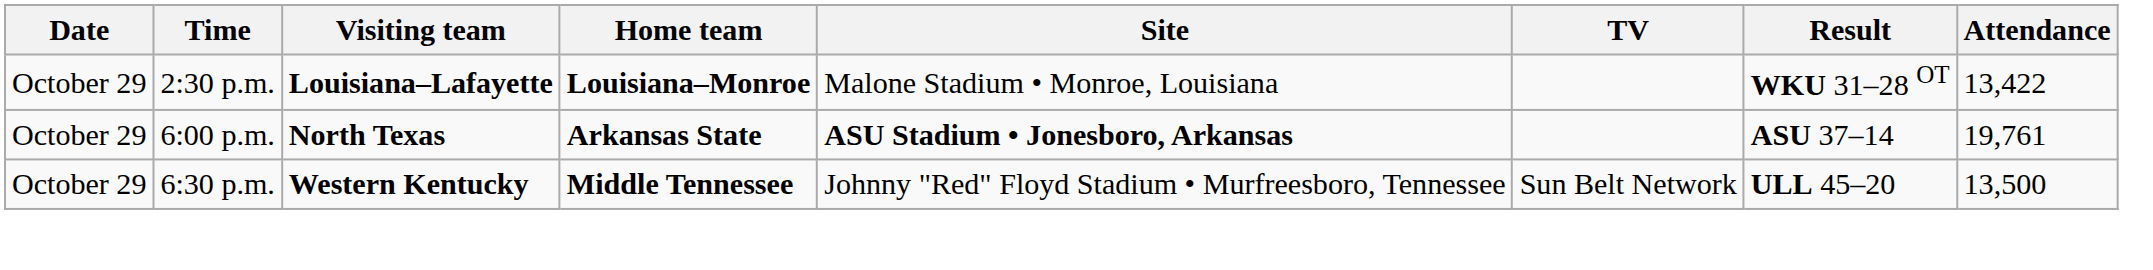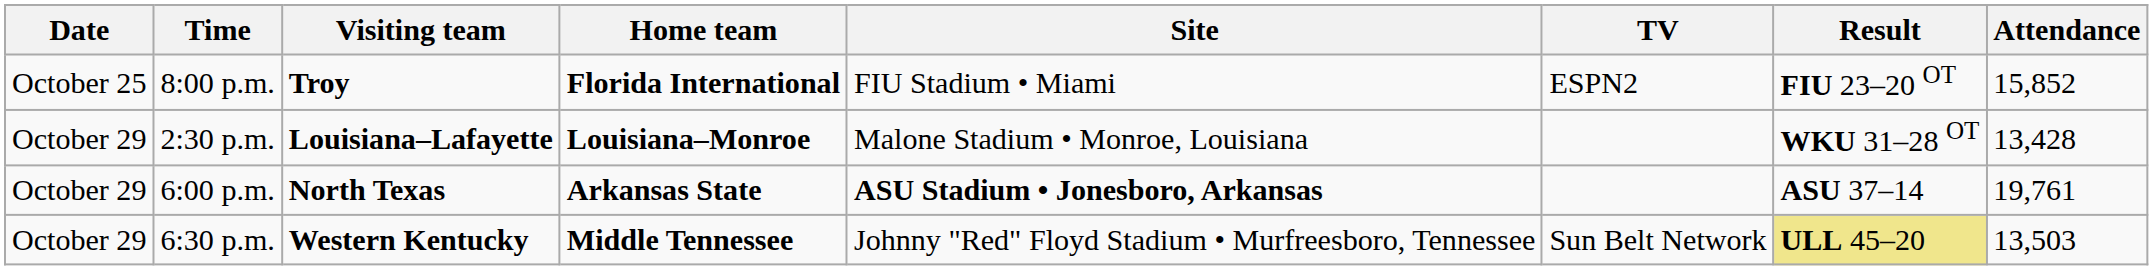+ row: October 25 | 8:00 p.m. | Troy | Florida International | FIU Stadium • Miami | ESPN2 | FIU 23–20 OT | 15,852
2:30 p.m. | Attendance: 13,422 -> 13,428
6:30 p.m. | Result: no background -> khaki background
6:30 p.m. | Attendance: 13,500 -> 13,503
